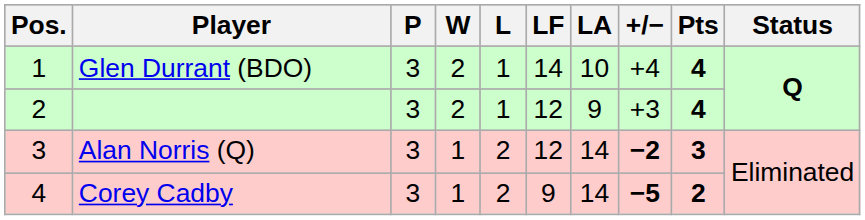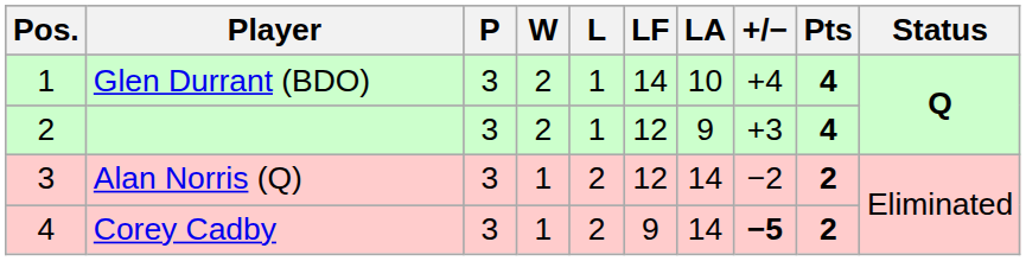Alan Norris (Q) | +/−: bold -> normal
Alan Norris (Q) | Pts: 3 -> 2
